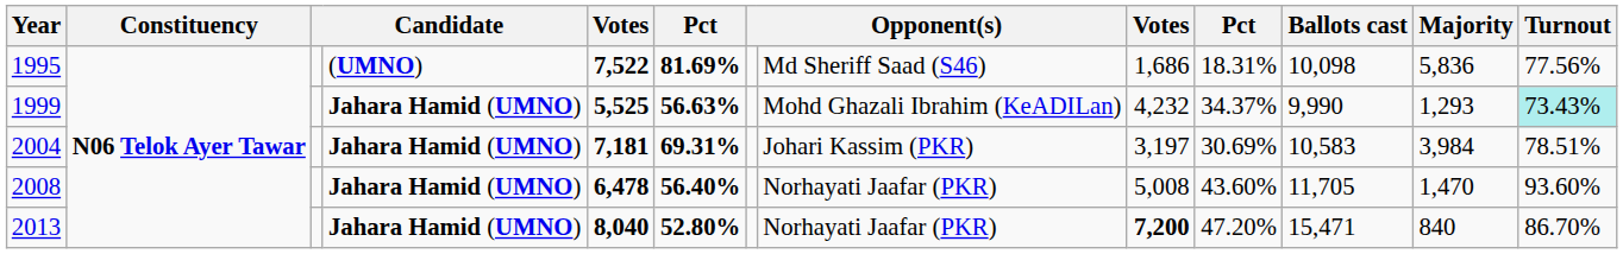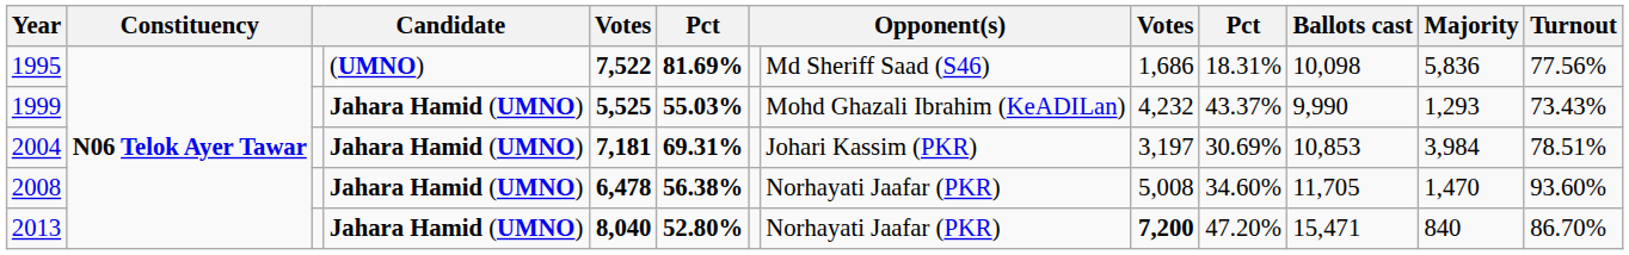1999 | column 6: 56.63% -> 55.03%
1999 | column 10: 34.37% -> 43.37%
1999 | Turnout: paleturquoise background -> no background
2004 | Ballots cast: 10,583 -> 10,853
2008 | column 6: 56.40% -> 56.38%
2008 | column 10: 43.60% -> 34.60%
